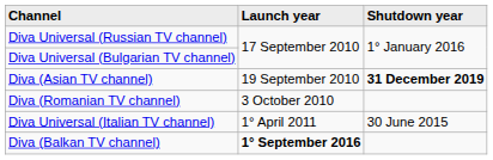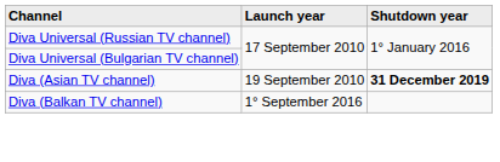- row: Diva (Romanian TV channel) | 3 October 2010
- row: Diva Universal (Italian TV channel) | 1° April 2011 | 30 June 2015
Diva (Balkan TV channel) | Launch year: bold -> normal
